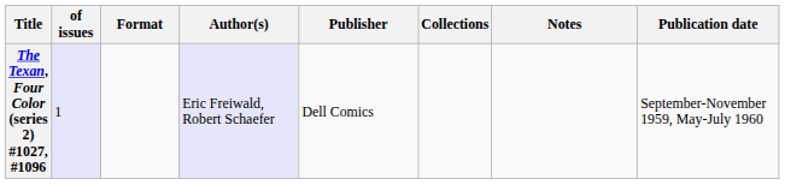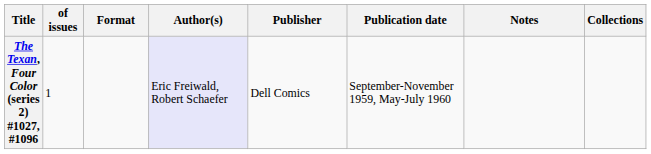columns swapped: Publication date <-> Collections
The Texan, Four Color (series 2) #1027, #1096 | of issues: lavender background -> no background
